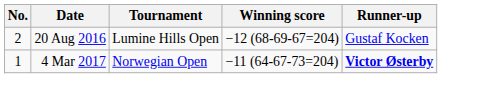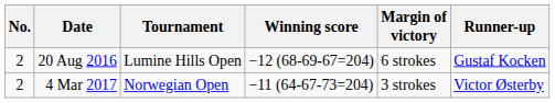+ column: Margin of victory | 6 strokes | 3 strokes
4 Mar 2017 | No.: 1 -> 2
4 Mar 2017 | Runner-up: bold -> normal
